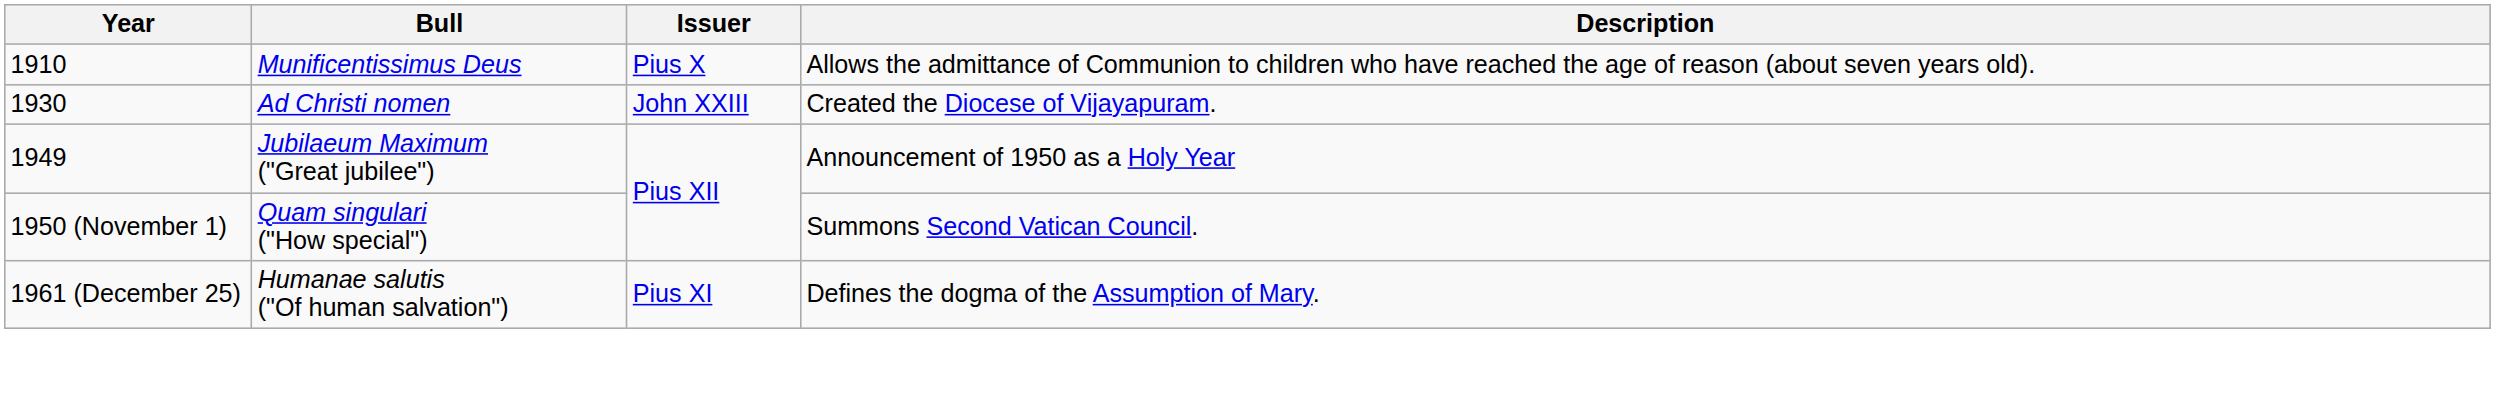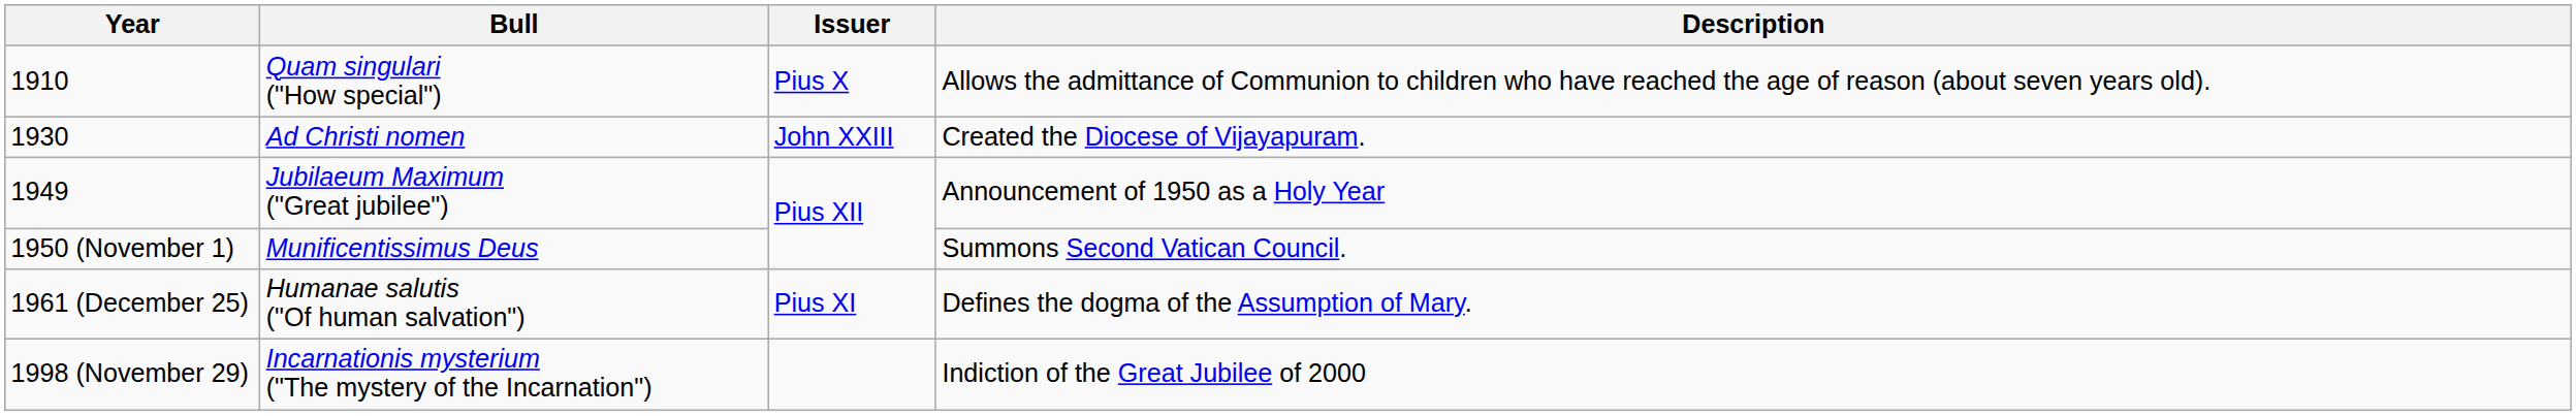1910 | Bull: Munificentissimus Deus -> Quam singulari ("How special")
1950 (November 1) | Bull: Quam singulari ("How special") -> Munificentissimus Deus
+ row: 1998 (November 29) | Incarnationis mysterium ("The mystery of the Incarnation") | Indiction of the Great Jubilee of 2000
